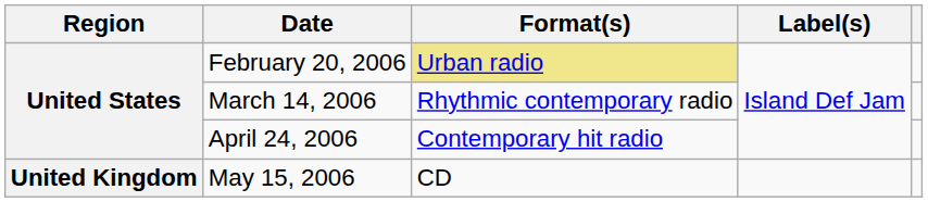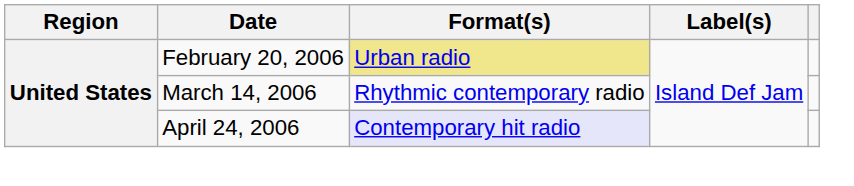April 24, 2006 | Format(s): no background -> lavender background
- row: United Kingdom | May 15, 2006 | CD
